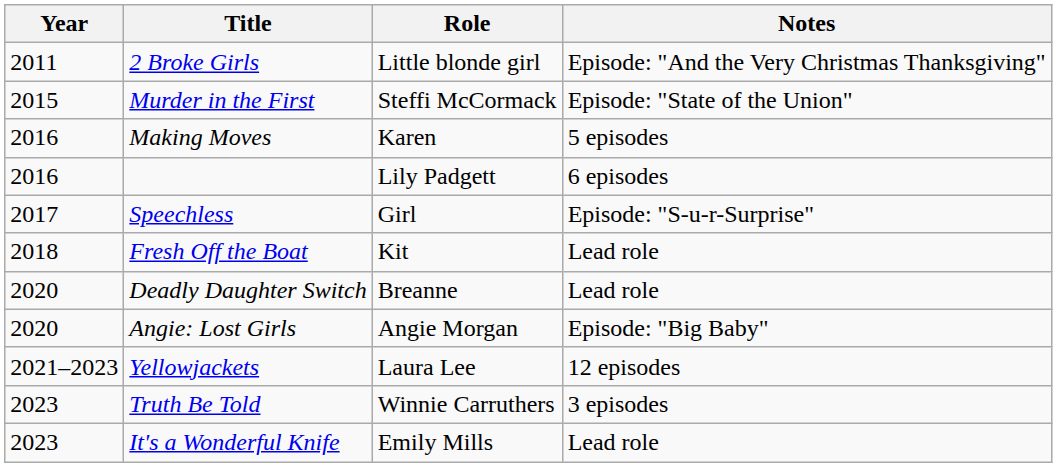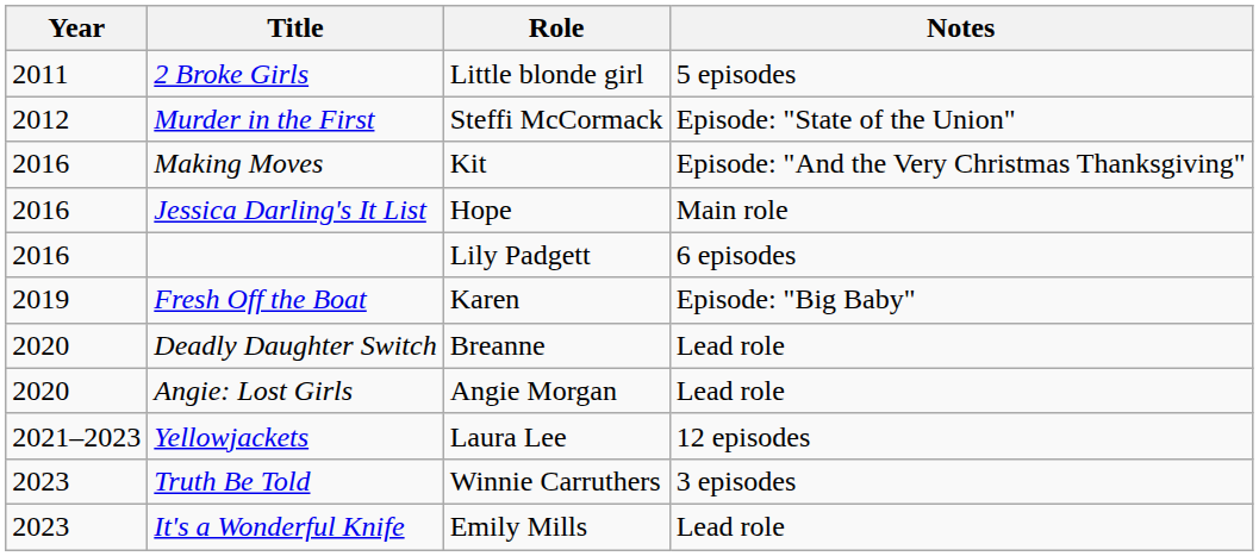2 Broke Girls | Notes: Episode: "And the Very Christmas Thanksgiving" -> 5 episodes
Murder in the First | Year: 2015 -> 2012
Making Moves | Role: Karen -> Kit
Making Moves | Notes: 5 episodes -> Episode: "And the Very Christmas Thanksgiving"
+ row: 2016 | Jessica Darling's It List | Hope | Main role
- row: 2017 | Speechless | Girl | Episode: "S-u-r-Surprise"
Fresh Off the Boat | Year: 2018 -> 2019
Fresh Off the Boat | Role: Kit -> Karen
Fresh Off the Boat | Notes: Lead role -> Episode: "Big Baby"
Angie: Lost Girls | Notes: Episode: "Big Baby" -> Lead role
